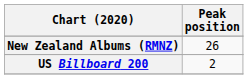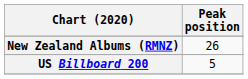US Billboard 200 | Peak position: 2 -> 5
